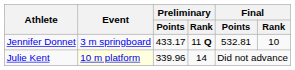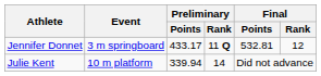Jennifer Donnet | Final / Rank: 10 -> 12
Julie Kent | Event: lightyellow background -> no background
Julie Kent | Preliminary / Points: 339.96 -> 339.94
